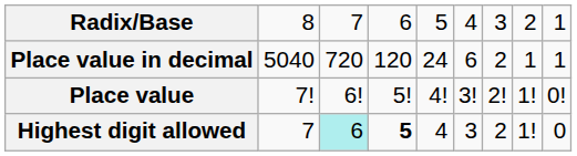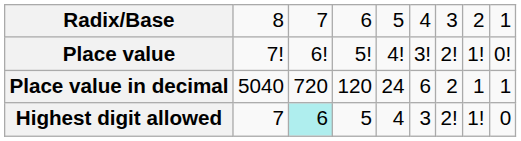rows swapped: Place value <-> Place value in decimal
Highest digit allowed | column 4: bold -> normal
Highest digit allowed | column 7: 2 -> 2!
